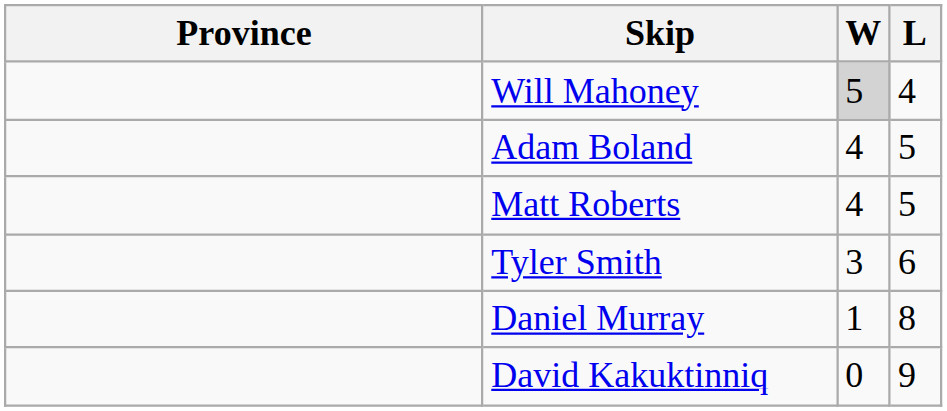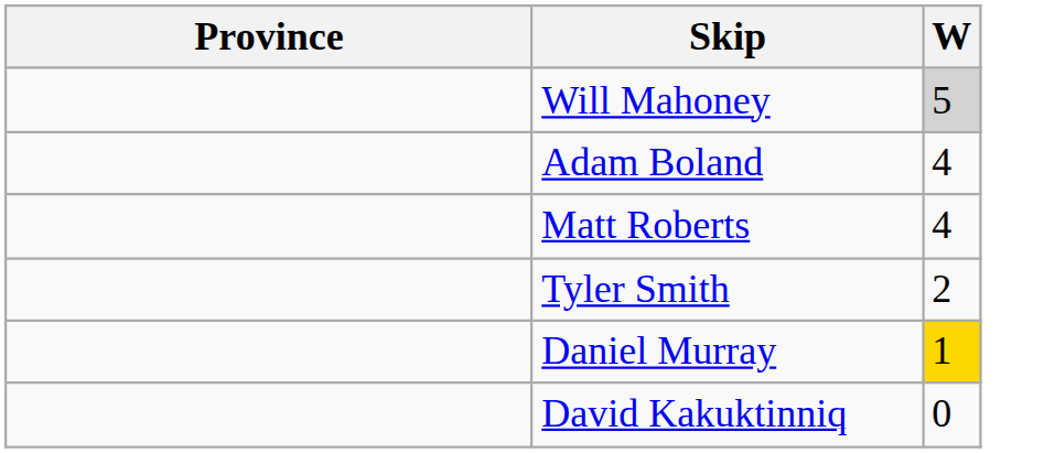- column: L | 4 | 5 | 5 | 6 | 8 | 9
Tyler Smith | W: 3 -> 2
Daniel Murray | W: no background -> gold background
